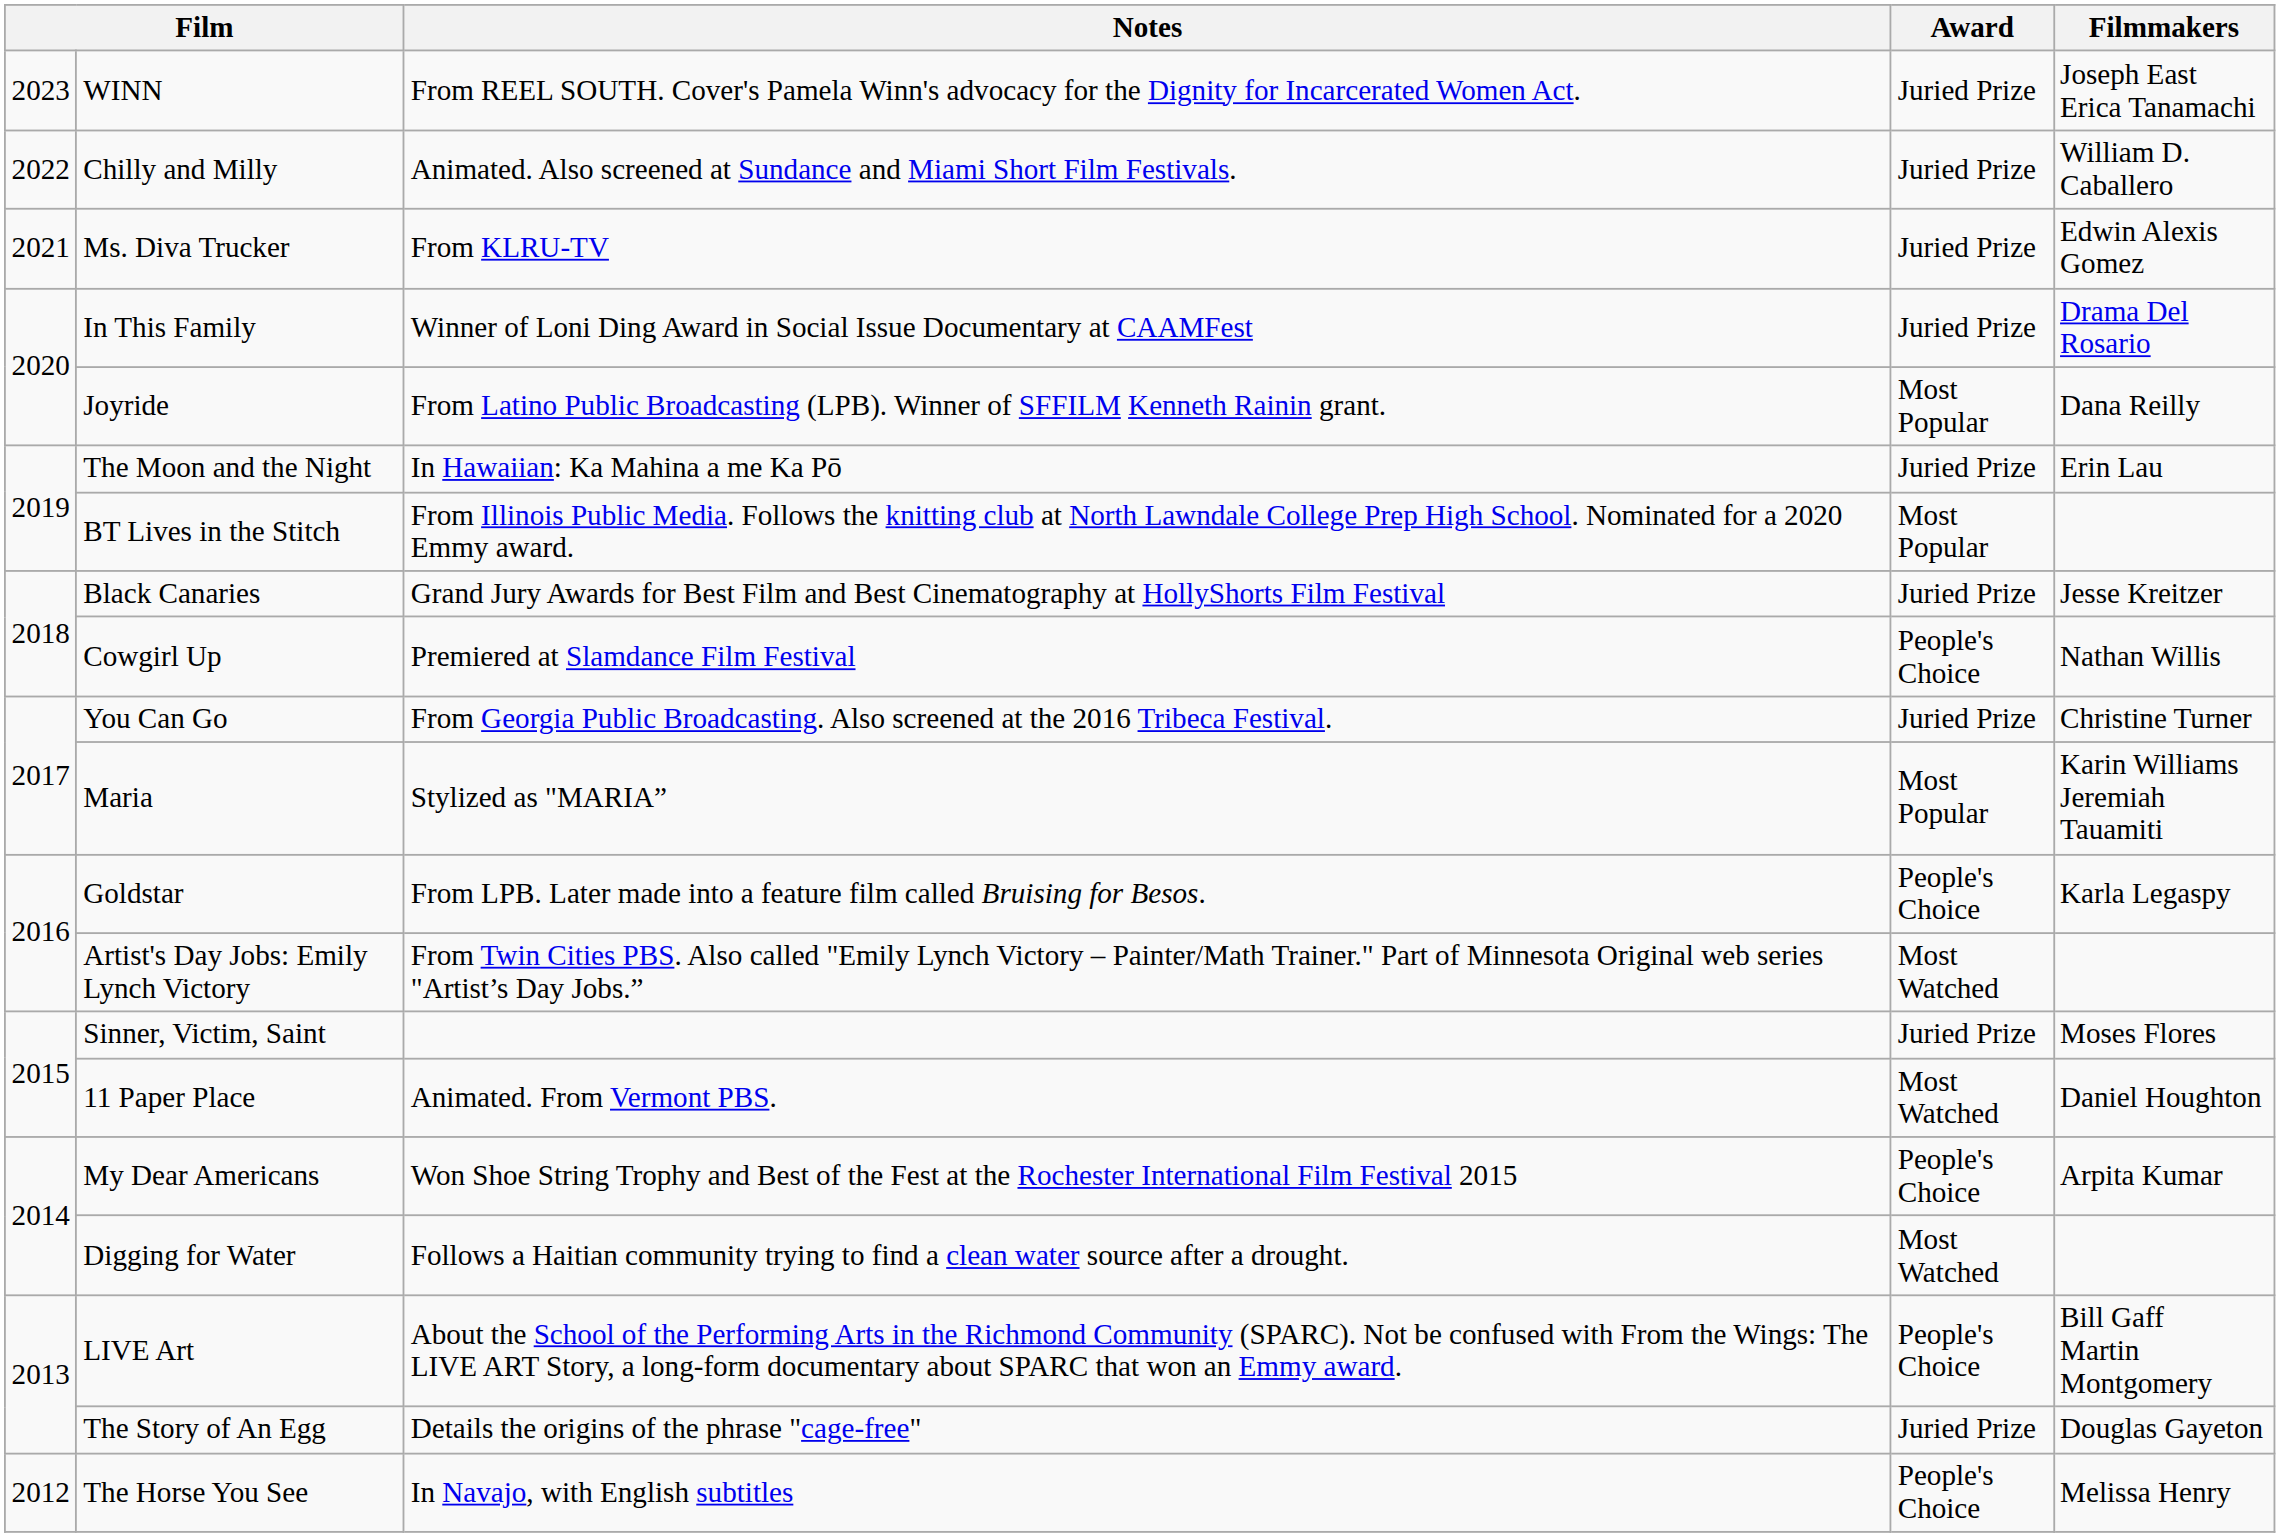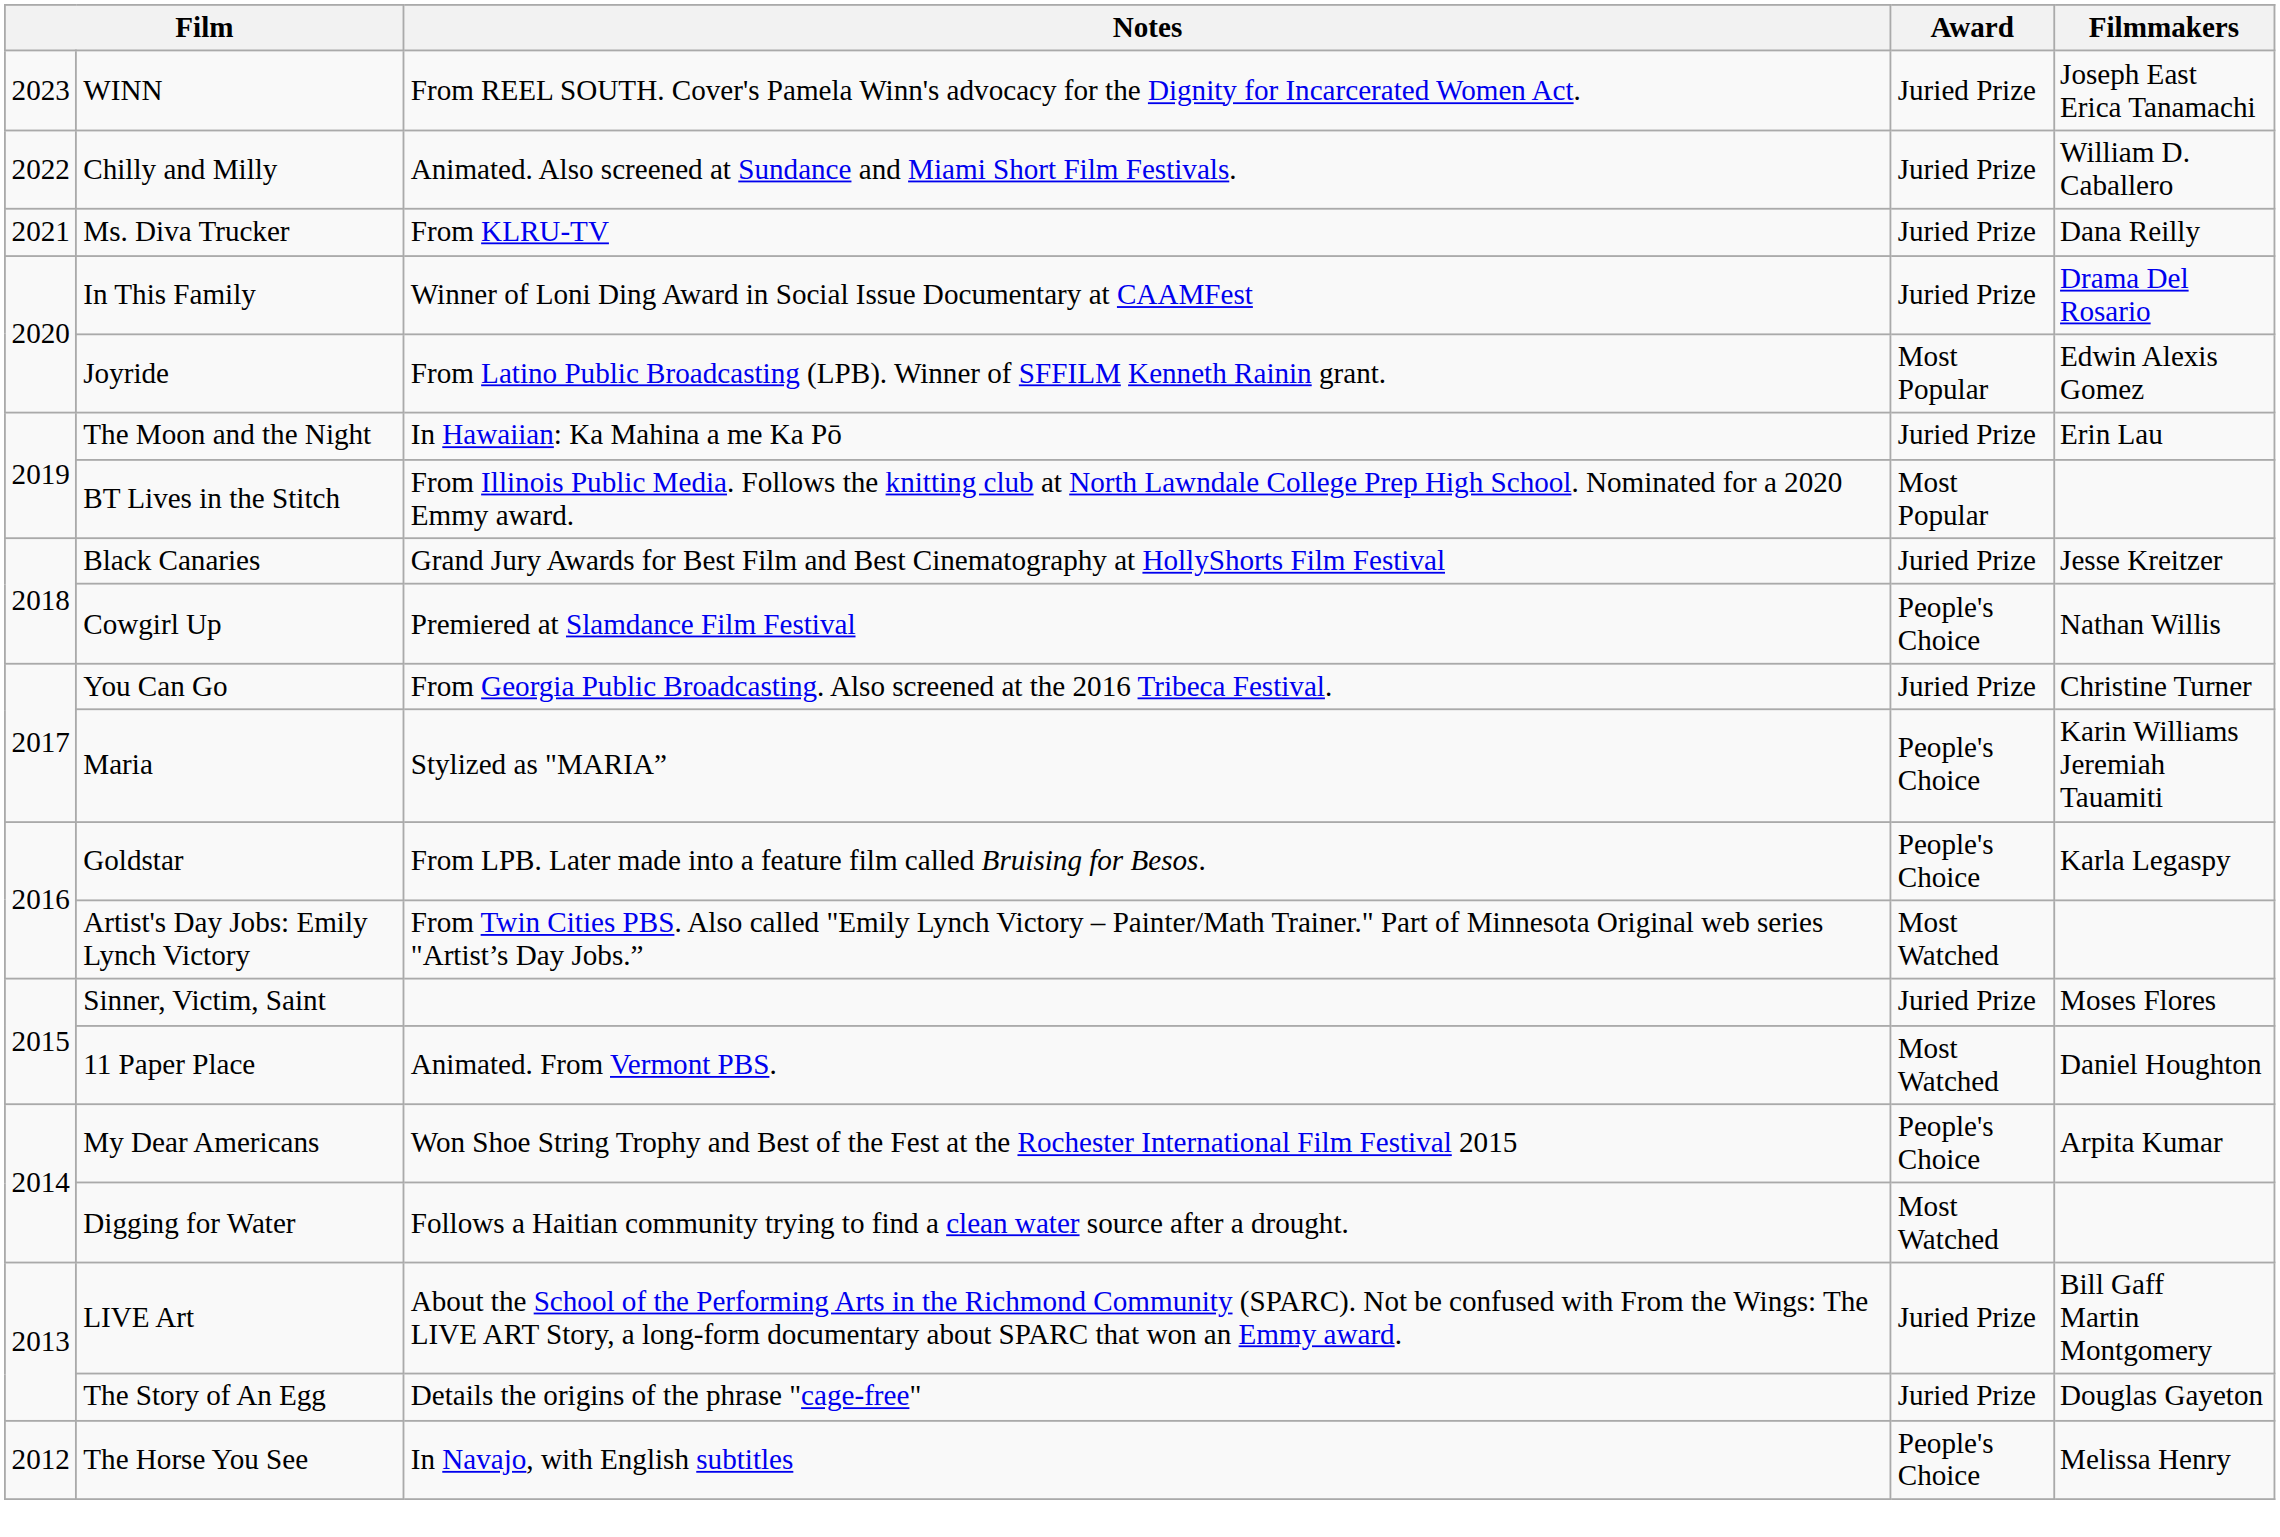Ms. Diva Trucker | Filmmakers: Edwin Alexis Gomez -> Dana Reilly
Joyride | Filmmakers: Dana Reilly -> Edwin Alexis Gomez
Maria | Award: Most Popular -> People's Choice
LIVE Art | Award: People's Choice -> Juried Prize
